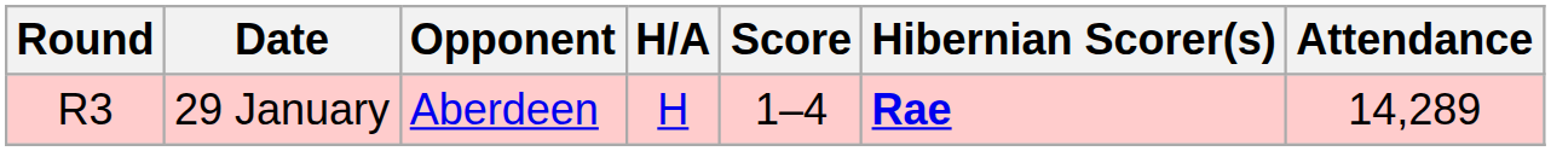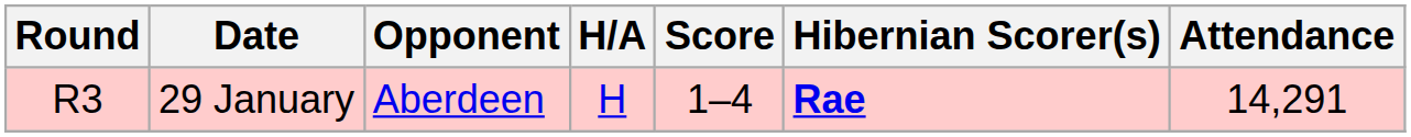29 January | Attendance: 14,289 -> 14,291
